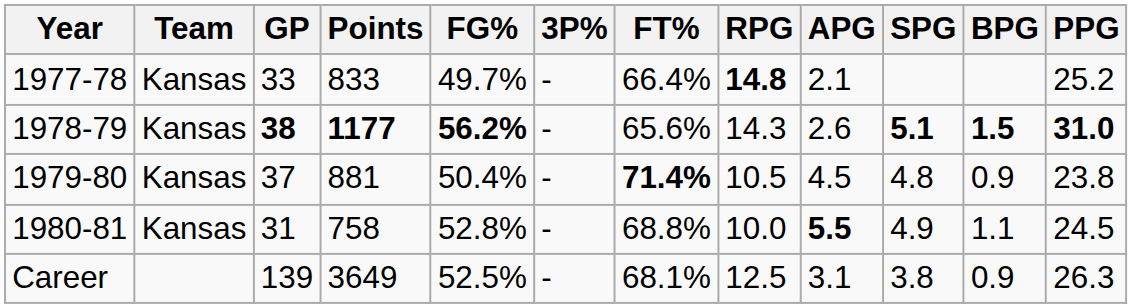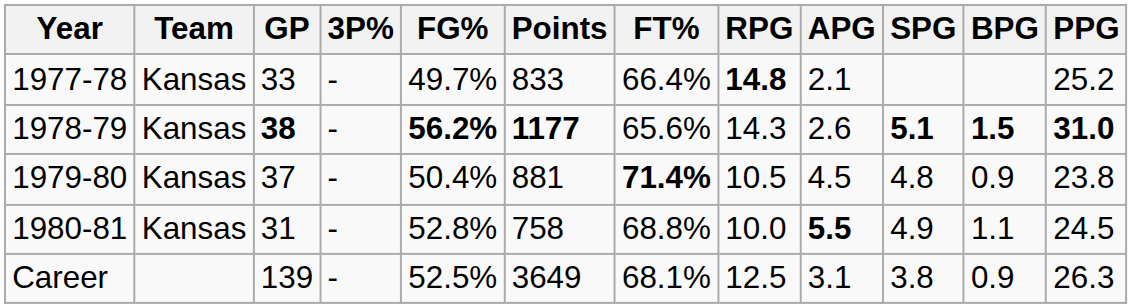columns swapped: Points <-> 3P%
